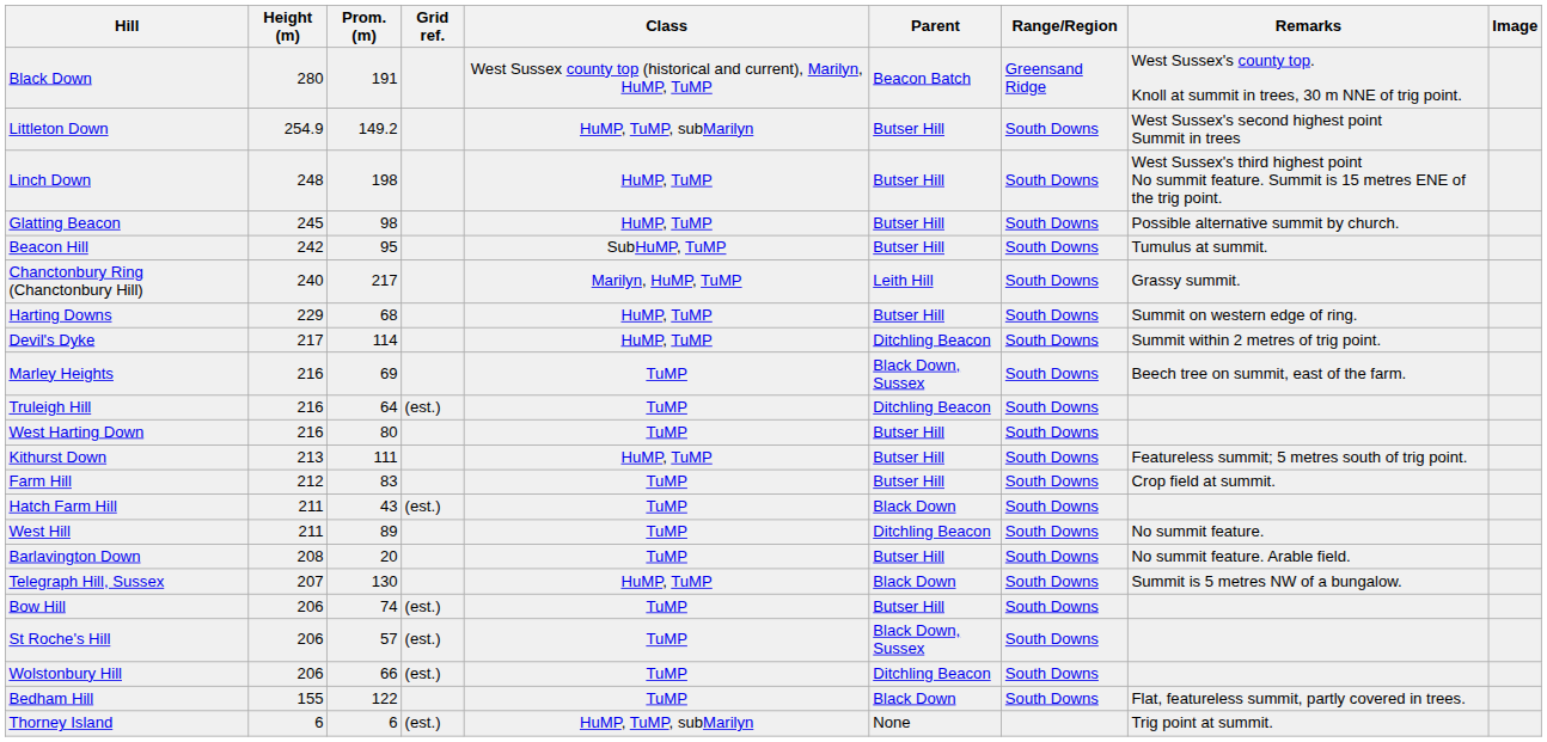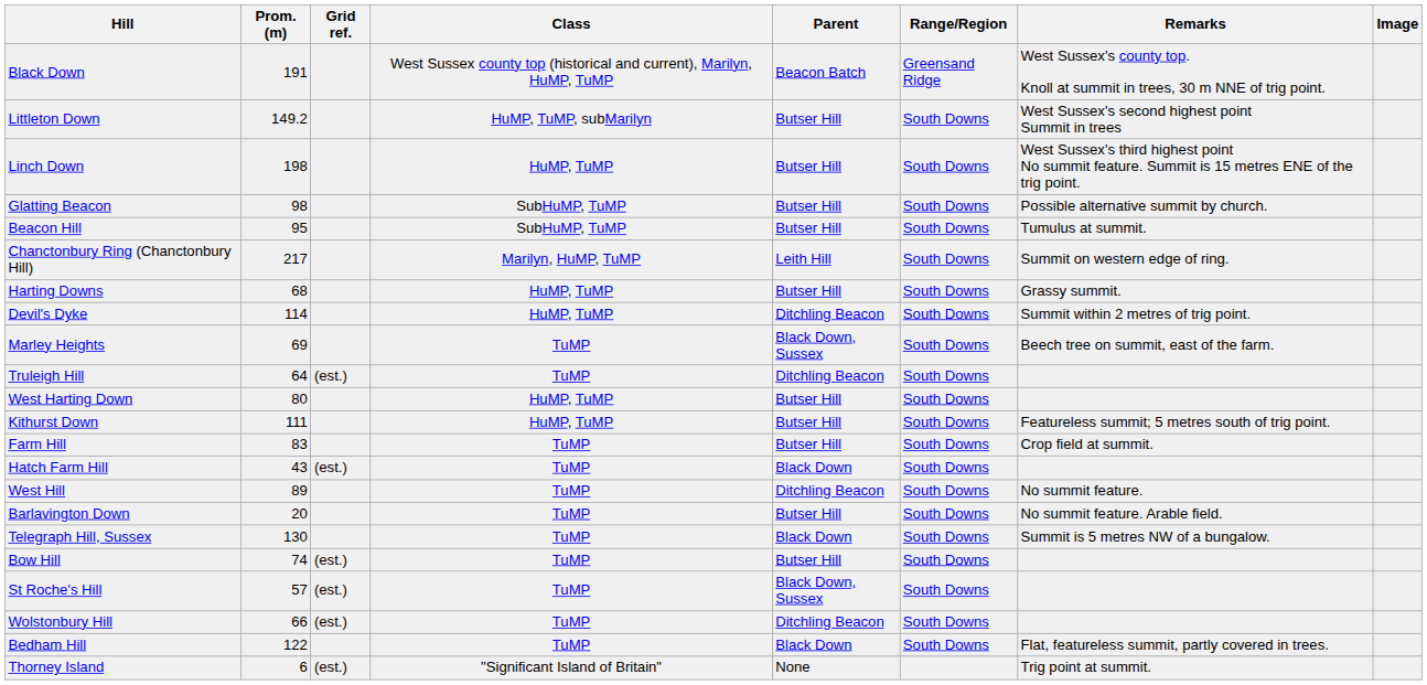- column: Height (m) | 280 | 254.9 | 248 | 245 | 242 | 240 | 229 | 217 | 216 | 216 | 216 | 213 | 212 | 211 | 211 | 208 | 207 | 206 | 206 | 206 | 155 | 6
Glatting Beacon | Class: HuMP, TuMP -> SubHuMP, TuMP
Chanctonbury Ring (Chanctonbury Hill) | Remarks: Grassy summit. -> Summit on western edge of ring.
Harting Downs | Remarks: Summit on western edge of ring. -> Grassy summit.
West Harting Down | Class: TuMP -> HuMP, TuMP
Telegraph Hill, Sussex | Class: HuMP, TuMP -> TuMP
Thorney Island | Class: HuMP, TuMP, subMarilyn -> "Significant Island of Britain"
